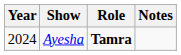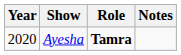Ayesha | Year: 2024 -> 2020
